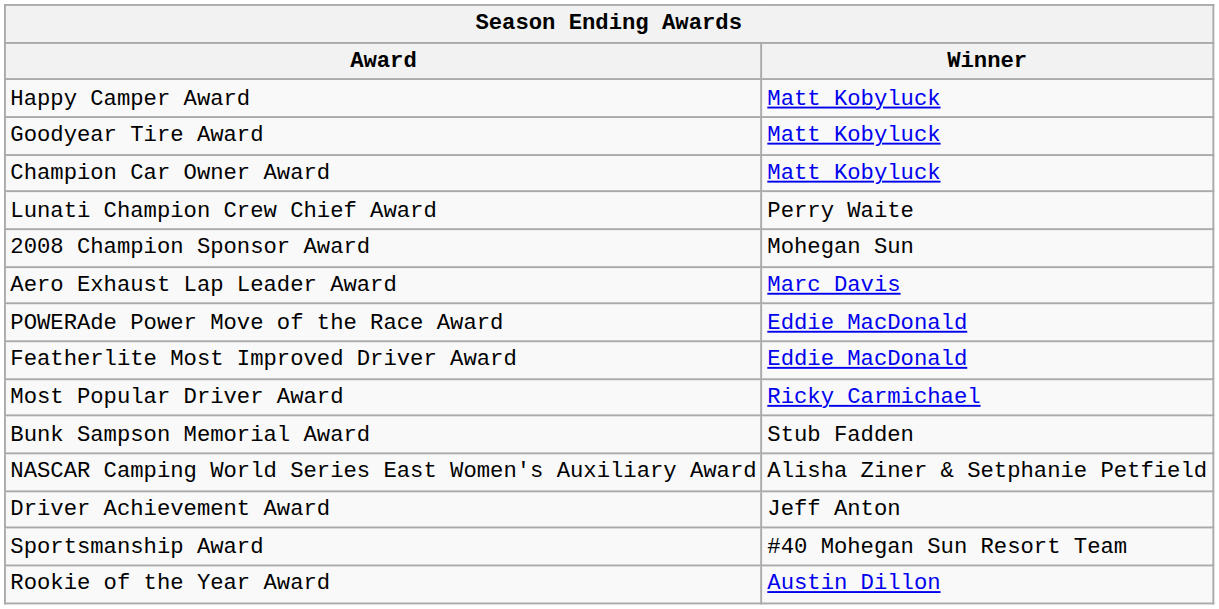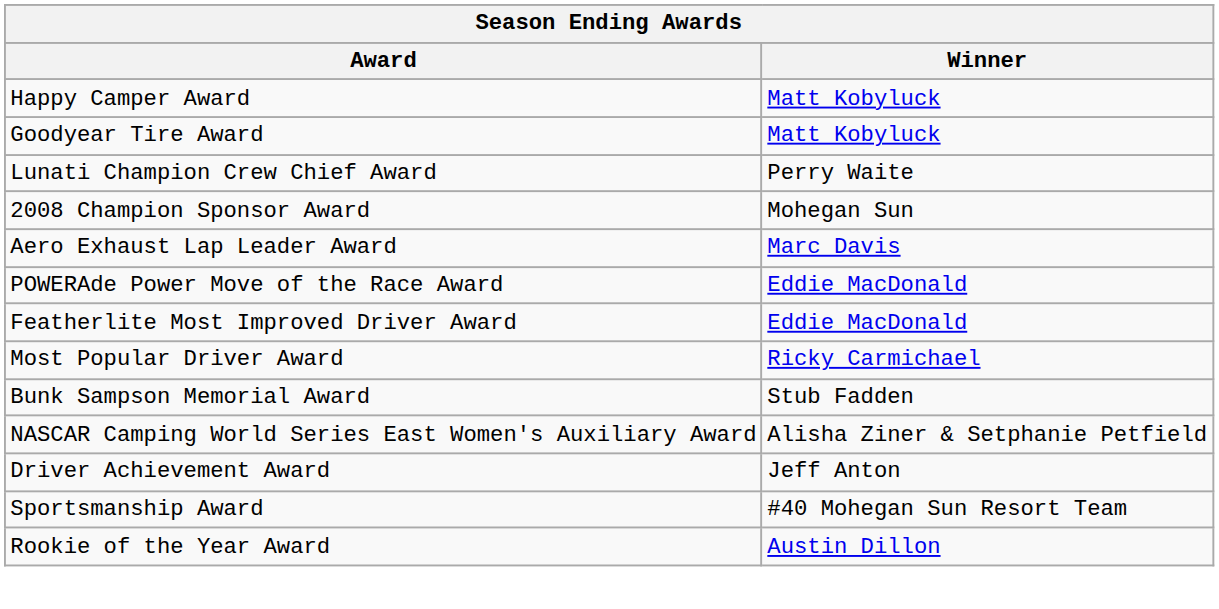- row: Champion Car Owner Award | Matt Kobyluck
